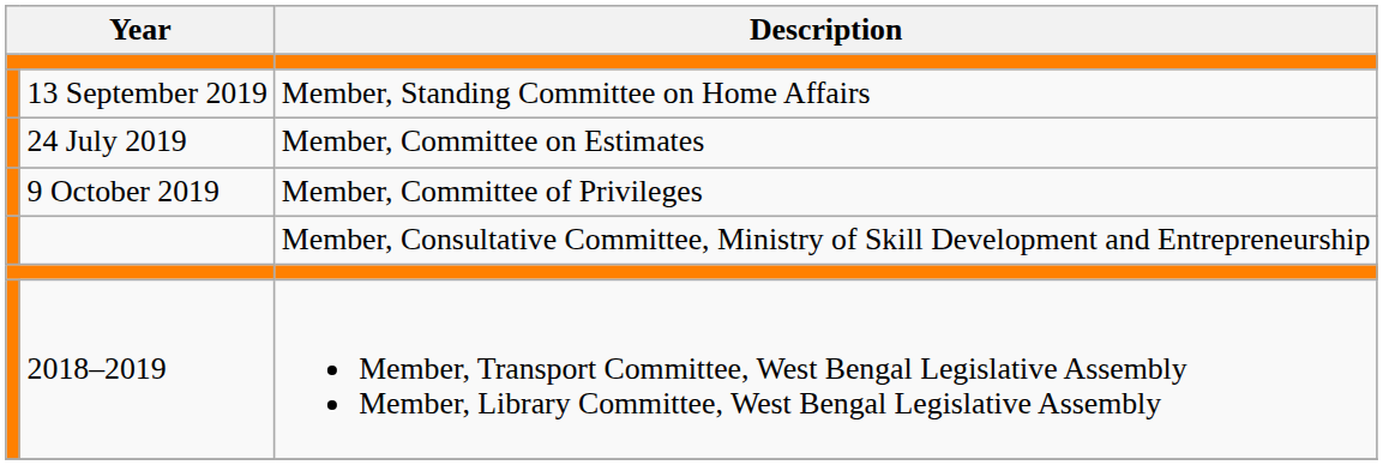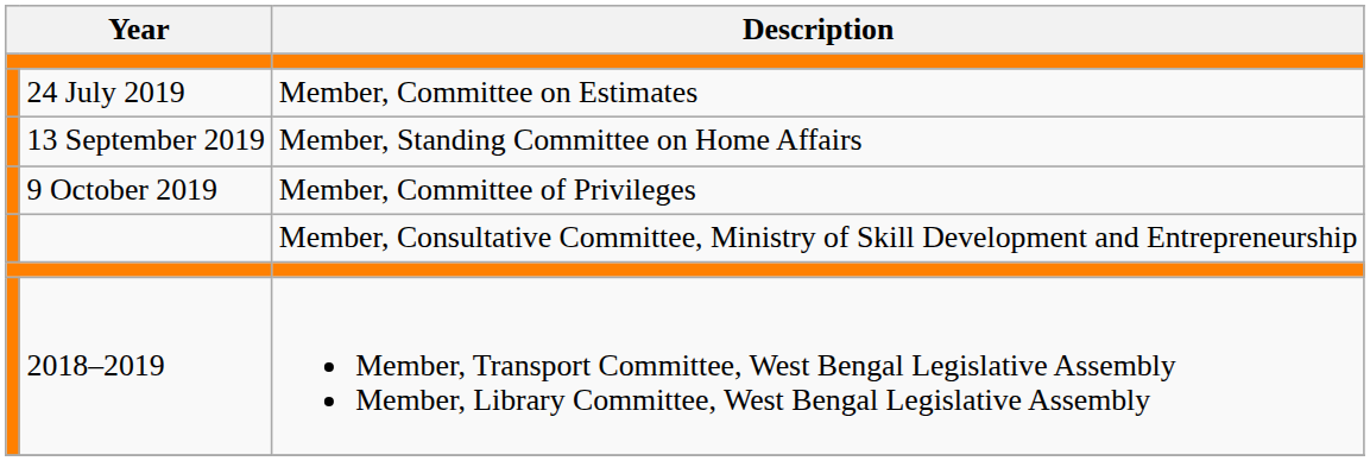rows swapped: Member, Committee on Estimates <-> Member, Standing Committee on Home Affairs
